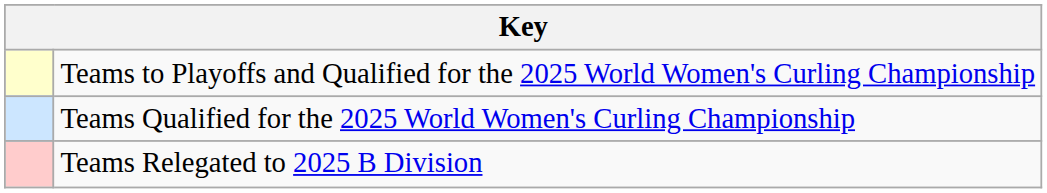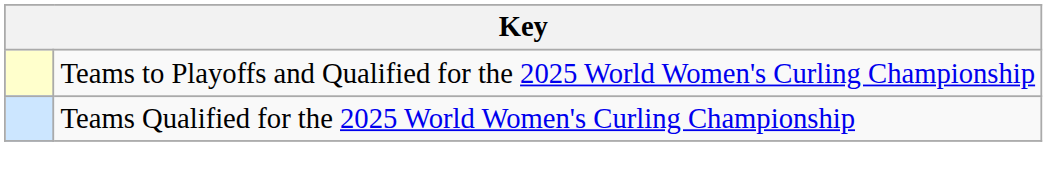- row: Teams Relegated to 2025 B Division
